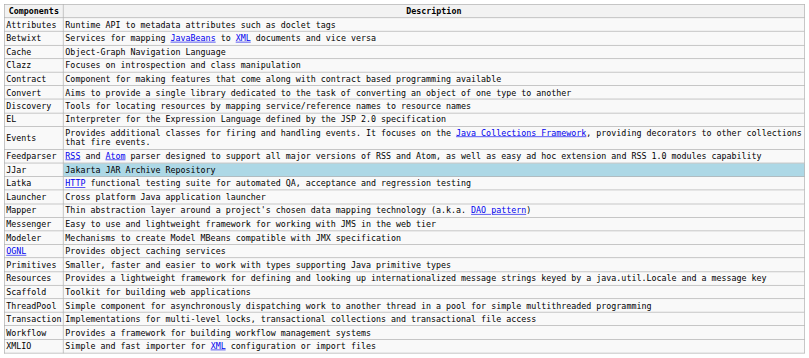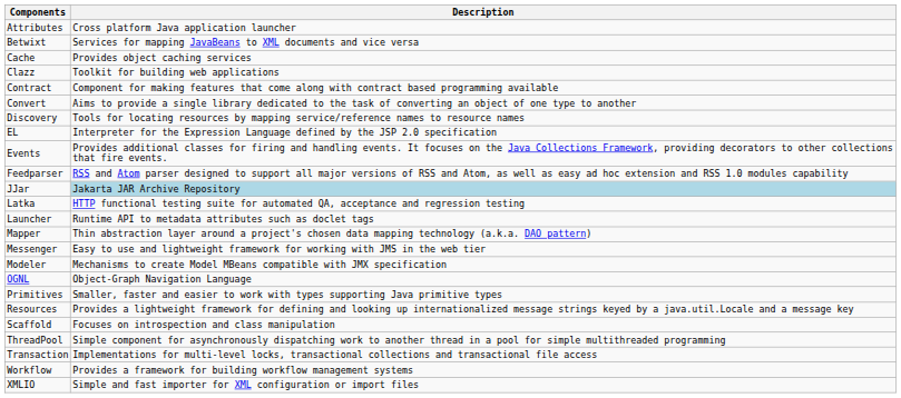Attributes | Description: Runtime API to metadata attributes such as doclet tags -> Cross platform Java application launcher
Cache | Description: Object-Graph Navigation Language -> Provides object caching services
Clazz | Description: Focuses on introspection and class manipulation -> Toolkit for building web applications
Launcher | Description: Cross platform Java application launcher -> Runtime API to metadata attributes such as doclet tags
OGNL | Description: Provides object caching services -> Object-Graph Navigation Language
Scaffold | Description: Toolkit for building web applications -> Focuses on introspection and class manipulation
